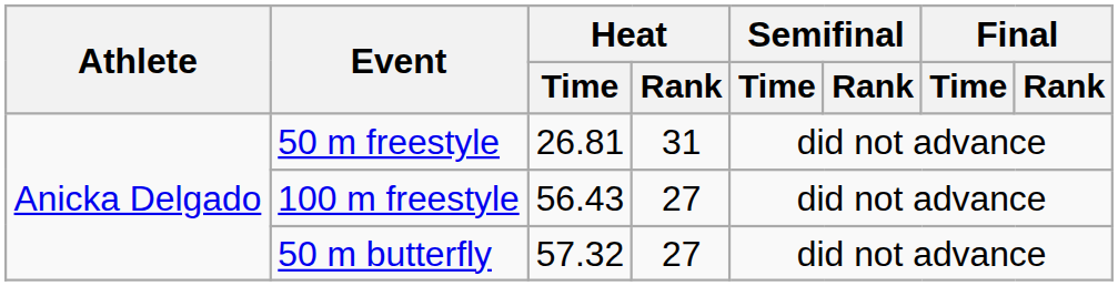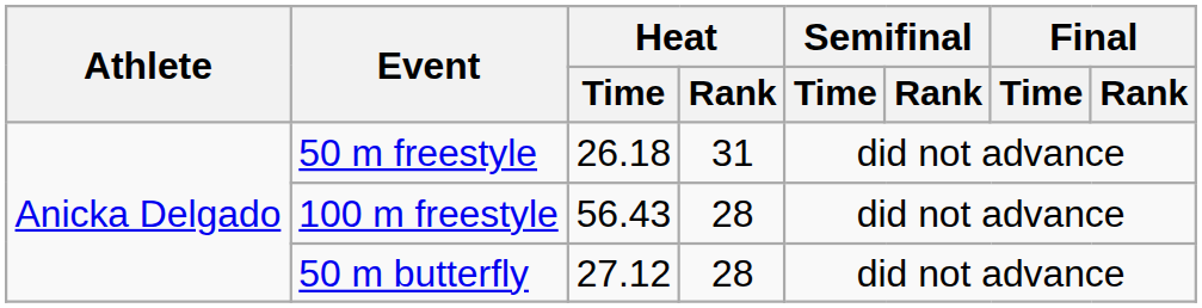50 m freestyle | Heat / Time: 26.81 -> 26.18
100 m freestyle | Heat / Rank: 27 -> 28
50 m butterfly | Heat / Time: 57.32 -> 27.12
50 m butterfly | Heat / Rank: 27 -> 28
